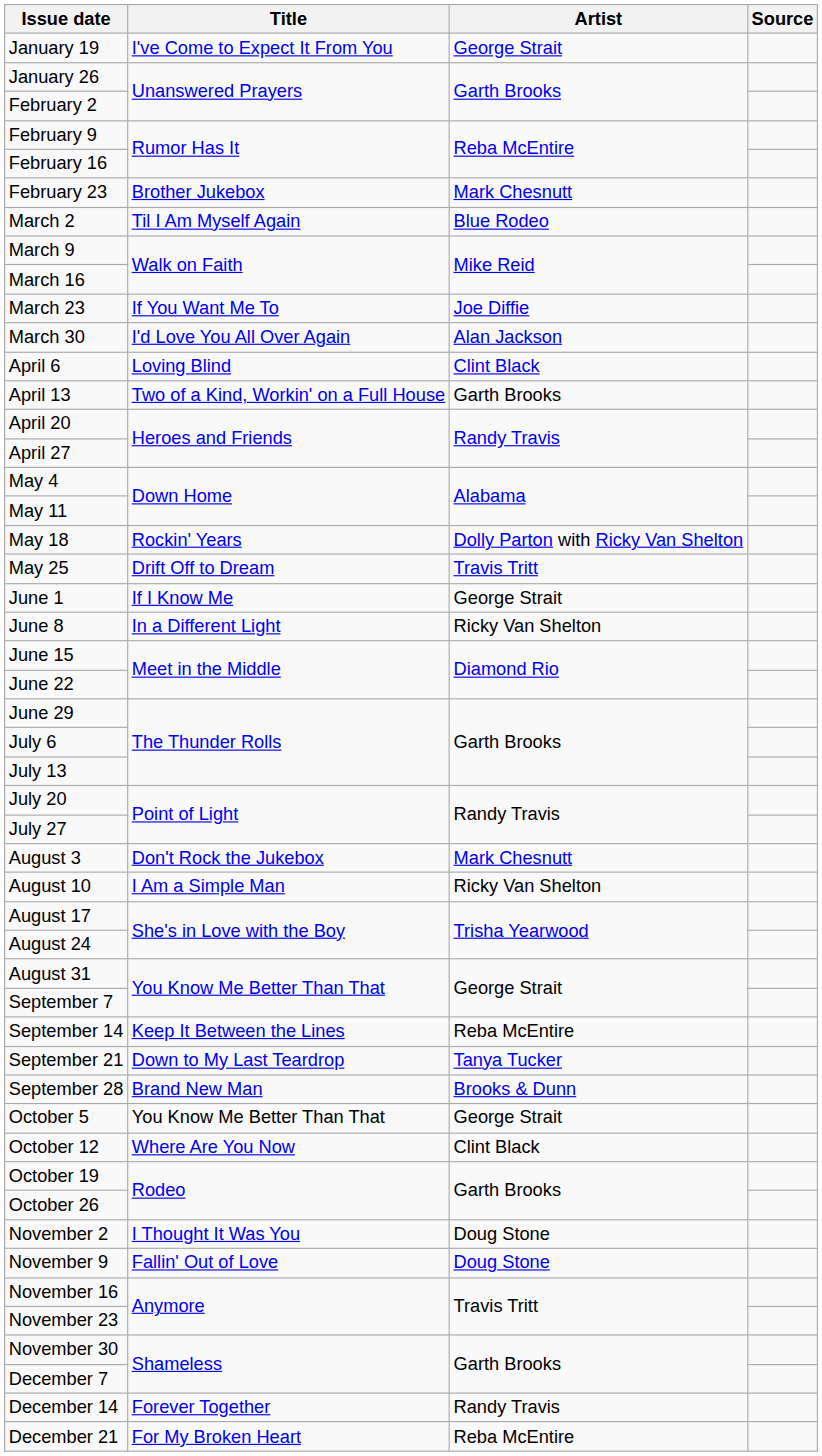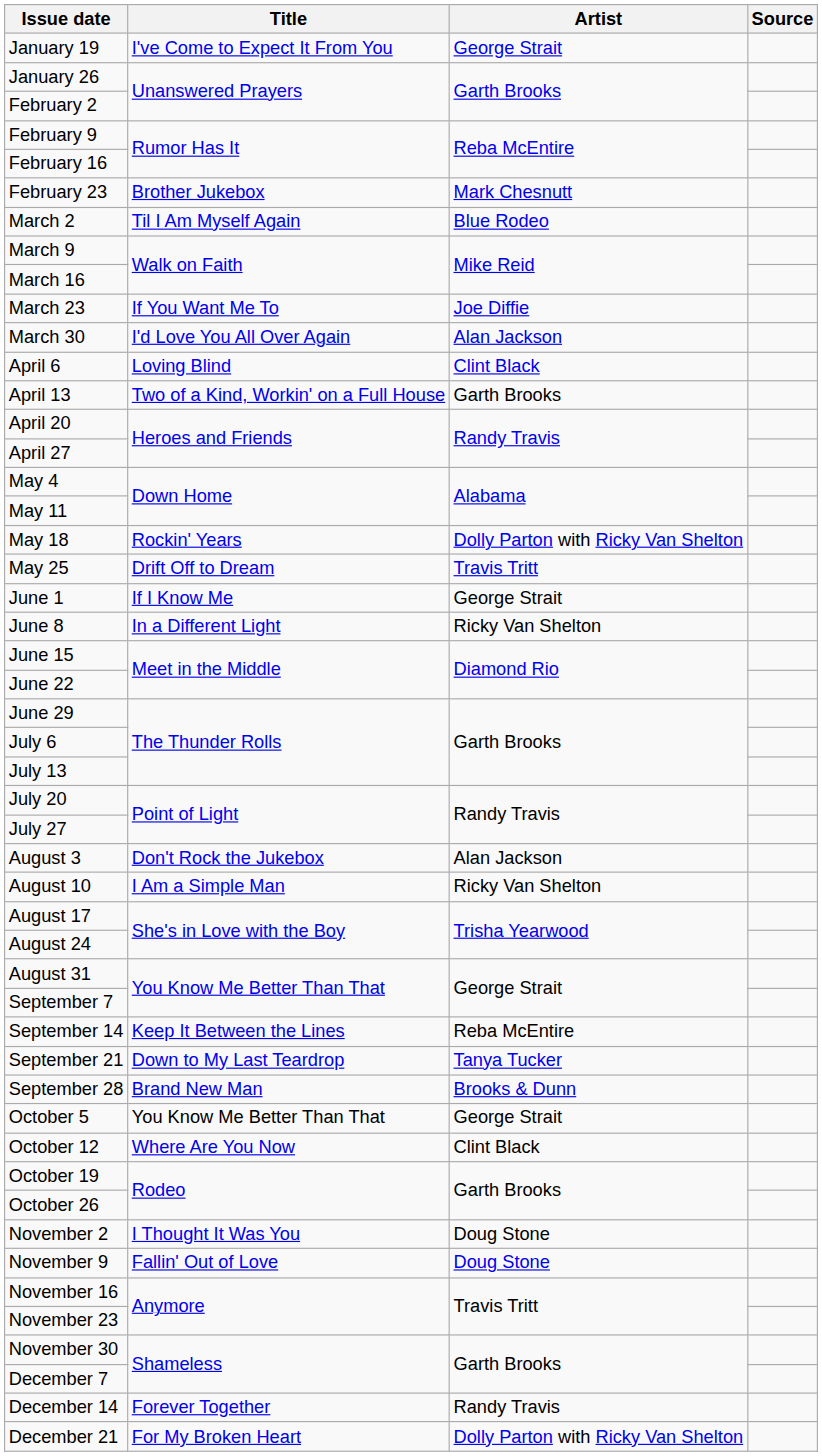August 3 | Artist: Mark Chesnutt -> Alan Jackson
December 21 | Artist: Reba McEntire -> Dolly Parton with Ricky Van Shelton
